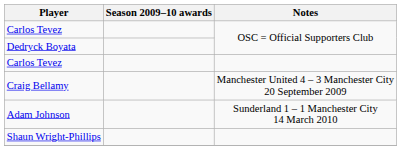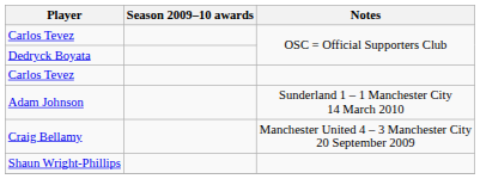rows swapped: Adam Johnson <-> Craig Bellamy
